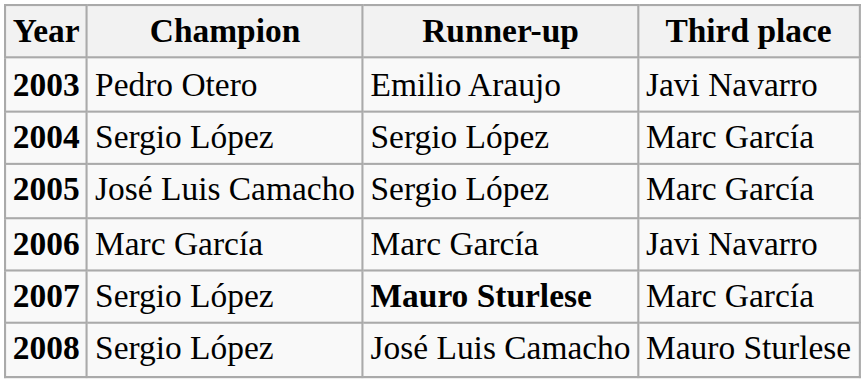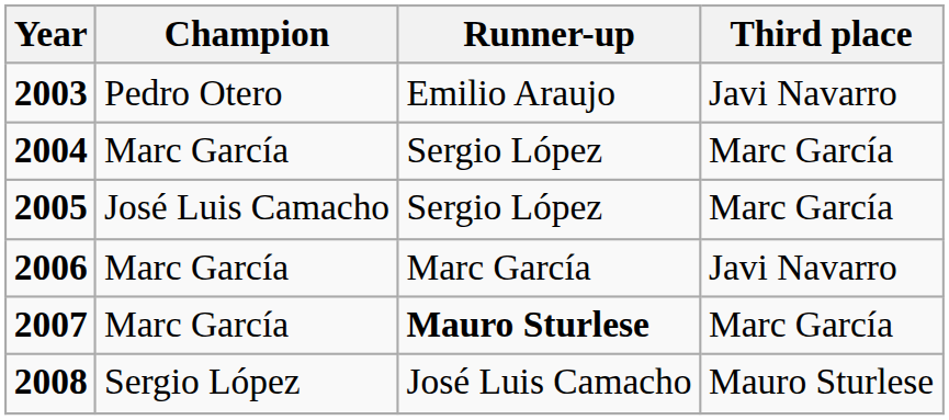2004 | Champion: Sergio López -> Marc García
2007 | Champion: Sergio López -> Marc García
